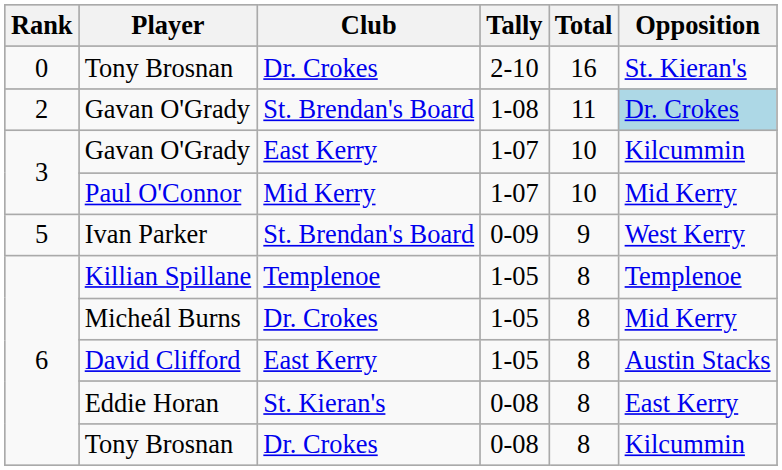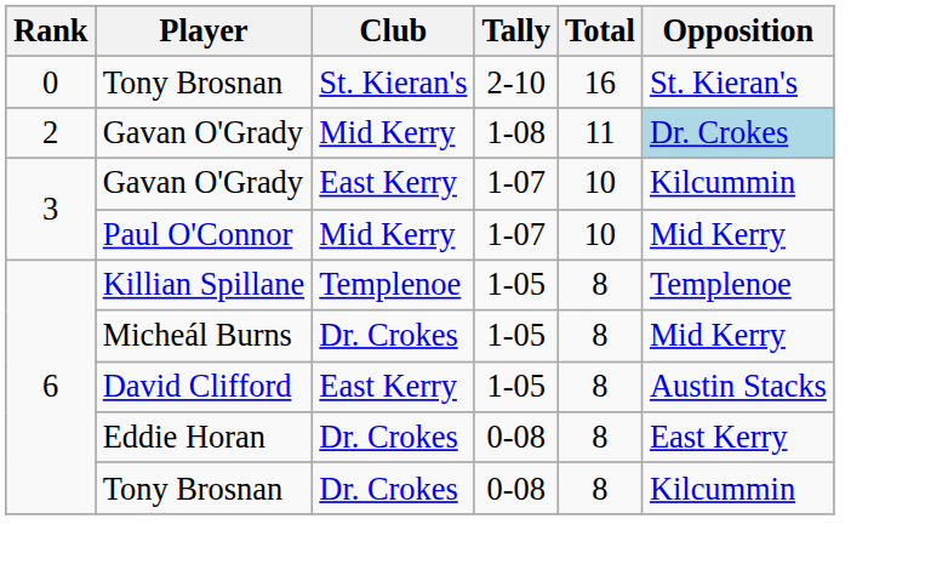Tony Brosnan / 2-10 | Club: Dr. Crokes -> St. Kieran's
Gavan O'Grady / 1-08 | Club: St. Brendan's Board -> Mid Kerry
- row: 5 | Ivan Parker | St. Brendan's Board | 0-09 | 9 | West Kerry
Eddie Horan | Club: St. Kieran's -> Dr. Crokes
